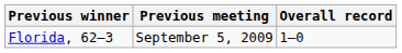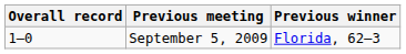columns swapped: Overall record <-> Previous winner
